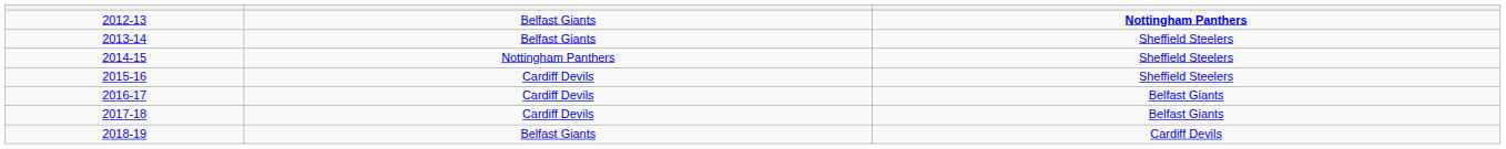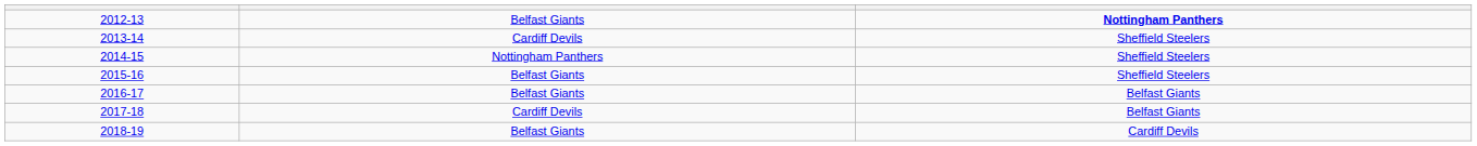2013-14 | column 2: Belfast Giants -> Cardiff Devils
2015-16 | column 2: Cardiff Devils -> Belfast Giants
2016-17 | column 2: Cardiff Devils -> Belfast Giants
